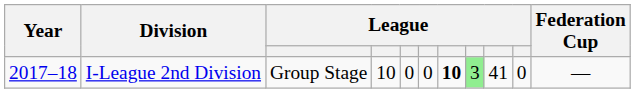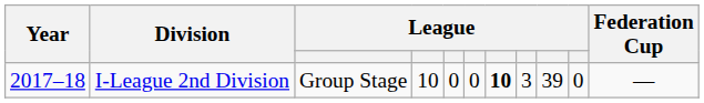I-League 2nd Division | column 8: lightgreen background -> no background
I-League 2nd Division | column 9: 41 -> 39
